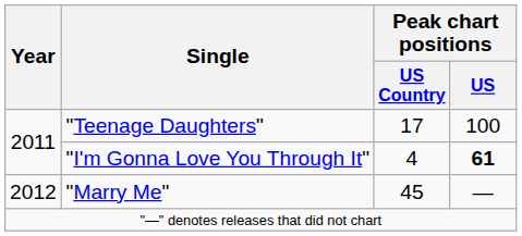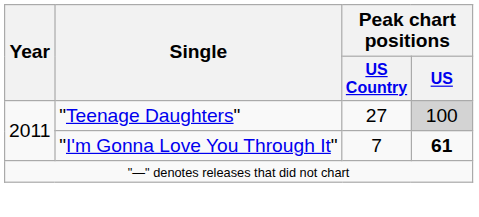"Teenage Daughters" | Peak chart positions / US Country: 17 -> 27
"Teenage Daughters" | Peak chart positions / US: no background -> lightgrey background
"I'm Gonna Love You Through It" | Peak chart positions / US Country: 4 -> 7
- row: 2012 | "Marry Me" | 45 | —
